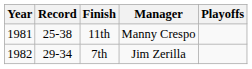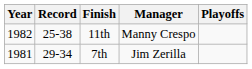11th | Year: 1981 -> 1982
7th | Year: 1982 -> 1981
